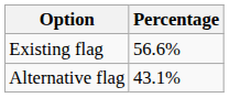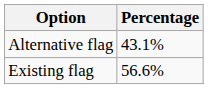rows swapped: Existing flag <-> Alternative flag
